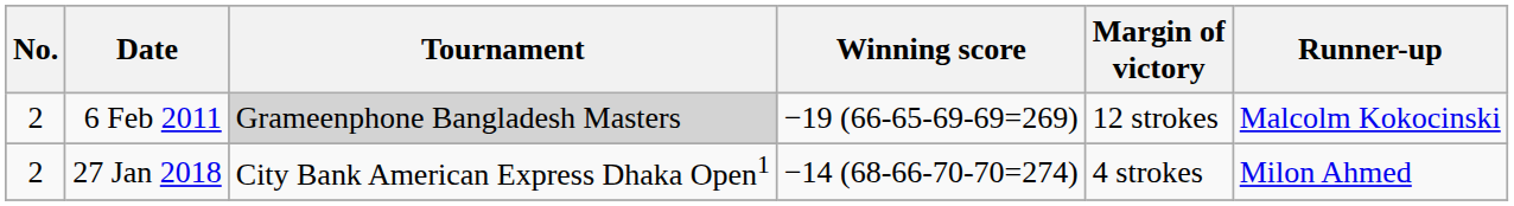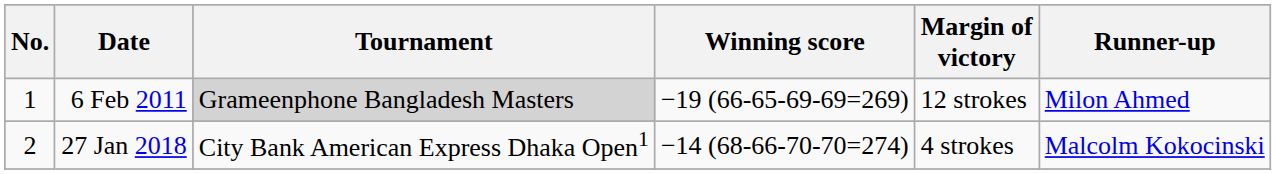6 Feb 2011 | No.: 2 -> 1
6 Feb 2011 | Runner-up: Malcolm Kokocinski -> Milon Ahmed
27 Jan 2018 | Runner-up: Milon Ahmed -> Malcolm Kokocinski
